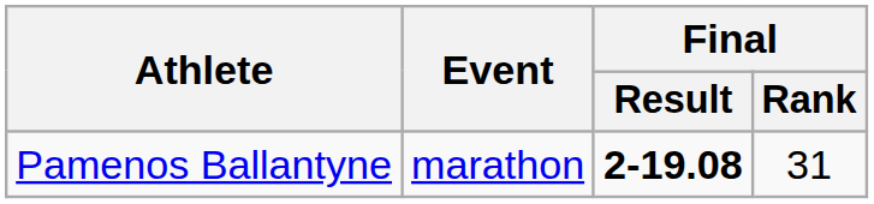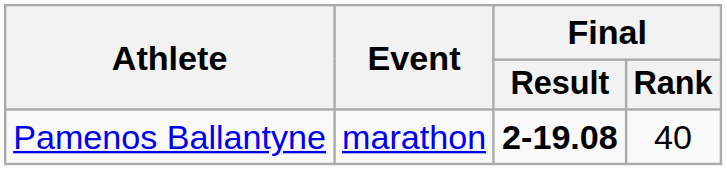Pamenos Ballantyne | Final / Rank: 31 -> 40
